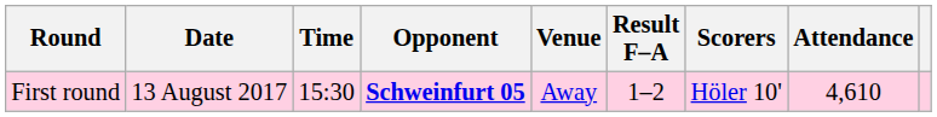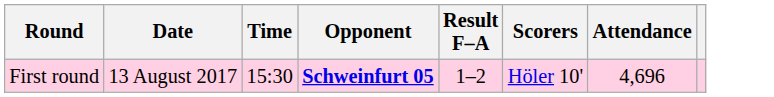- column: Venue | Away
First round | Attendance: 4,610 -> 4,696
